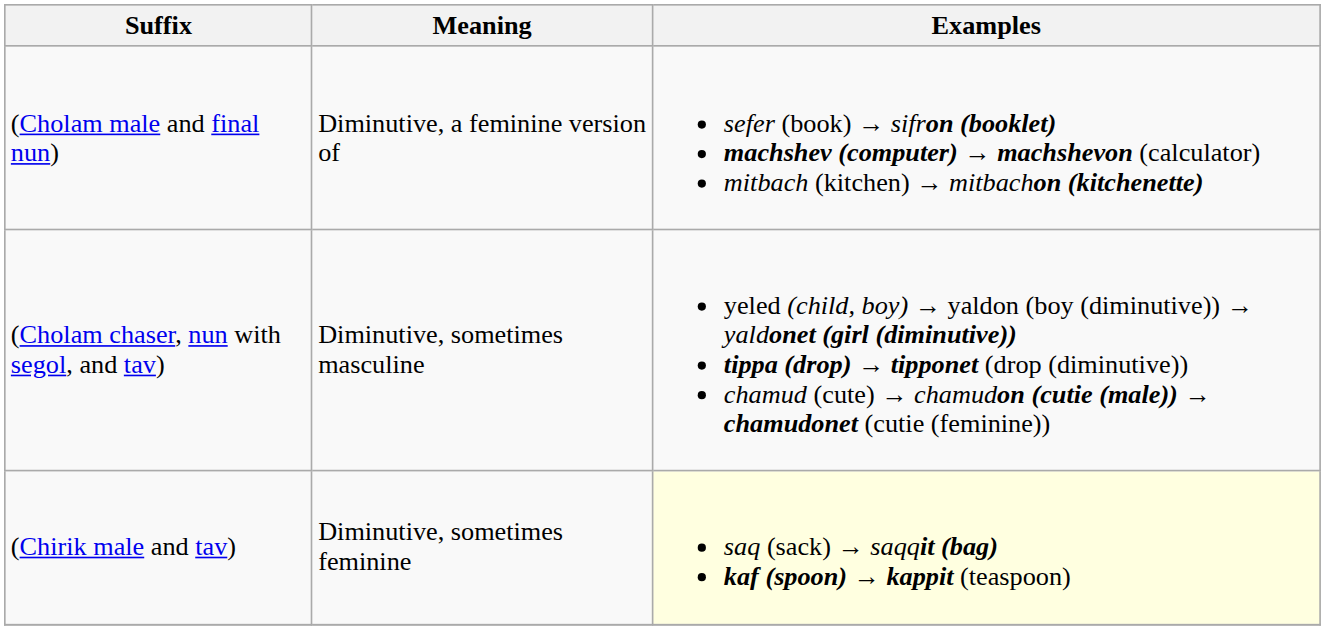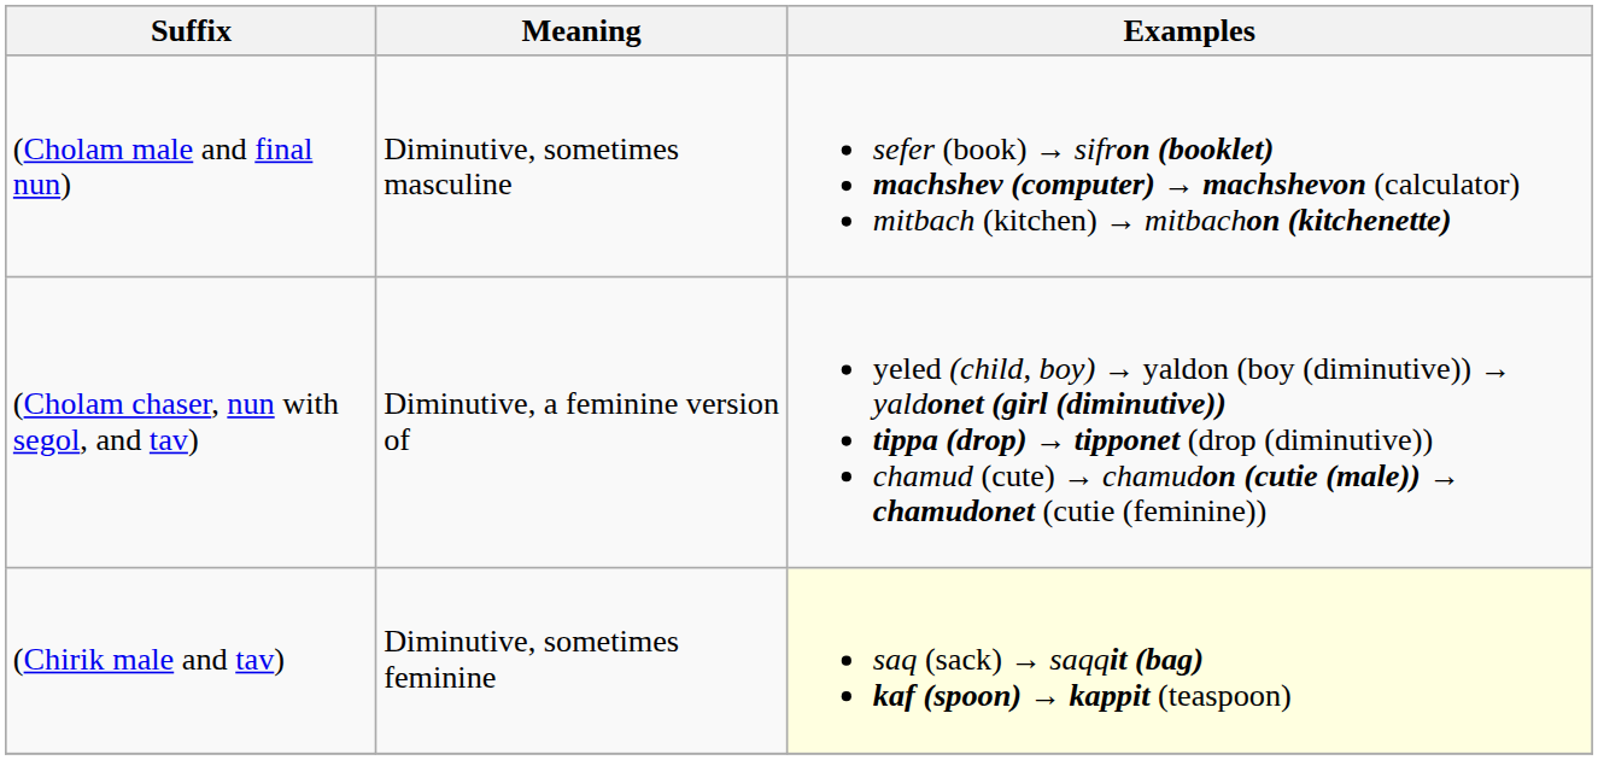(Cholam male and final nun) | Meaning: Diminutive, a feminine version of -> Diminutive, sometimes masculine
(Cholam chaser, nun with segol, and tav) | Meaning: Diminutive, sometimes masculine -> Diminutive, a feminine version of
